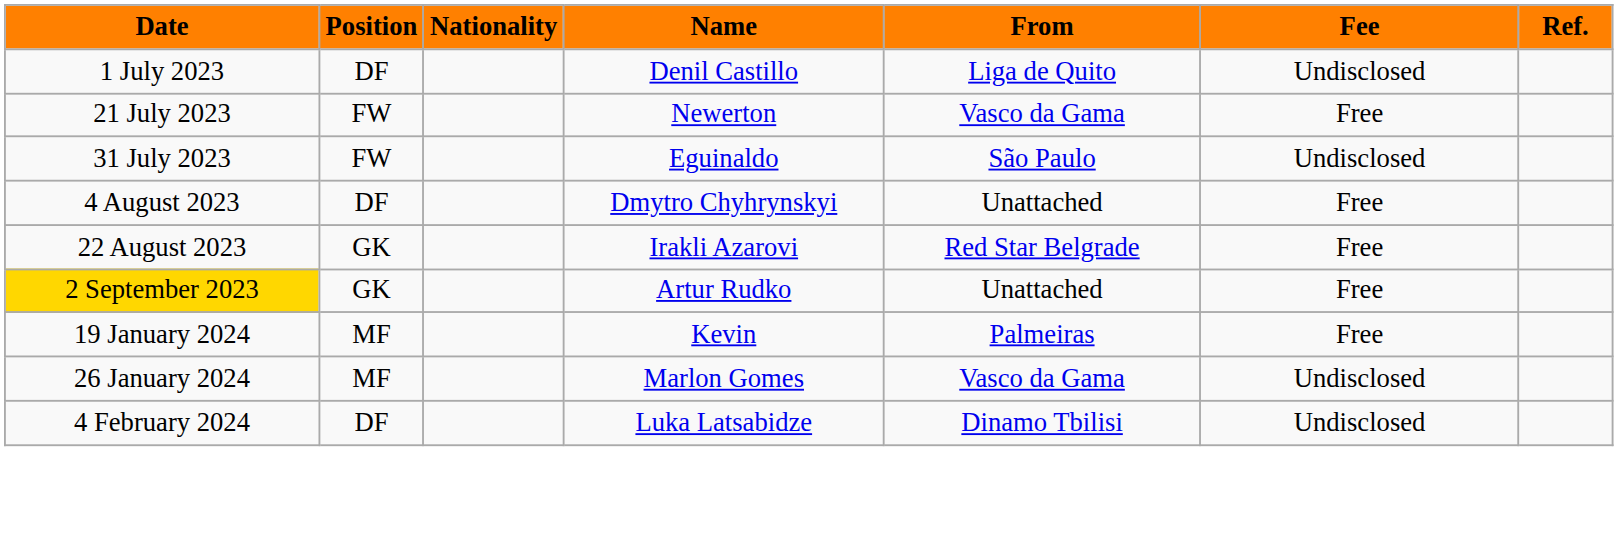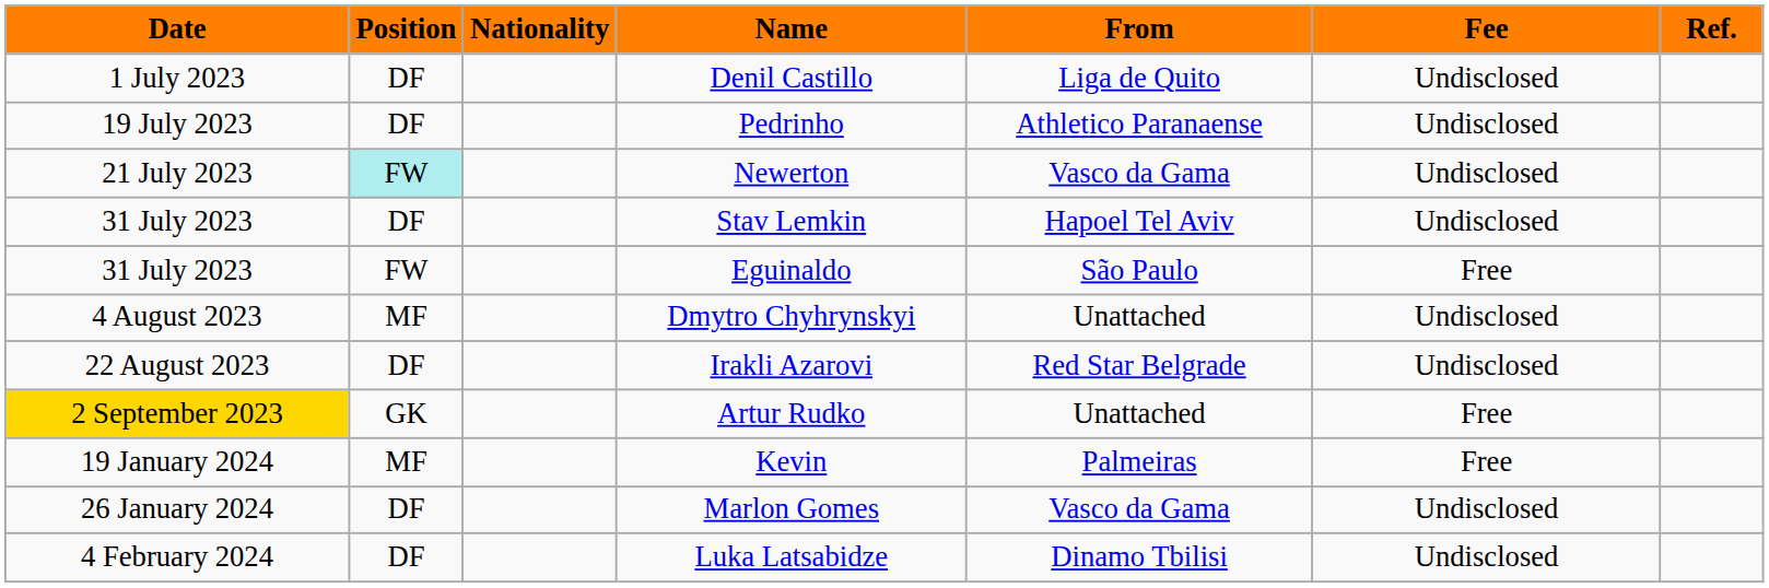+ row: 19 July 2023 | DF | Pedrinho | Athletico Paranaense | Undisclosed
Newerton | Position: no background -> paleturquoise background
Newerton | Fee: Free -> Undisclosed
+ row: 31 July 2023 | DF | Stav Lemkin | Hapoel Tel Aviv | Undisclosed
Eguinaldo | Fee: Undisclosed -> Free
Dmytro Chyhrynskyi | Position: DF -> MF
Dmytro Chyhrynskyi | Fee: Free -> Undisclosed
Irakli Azarovi | Position: GK -> DF
Irakli Azarovi | Fee: Free -> Undisclosed
Marlon Gomes | Position: MF -> DF
